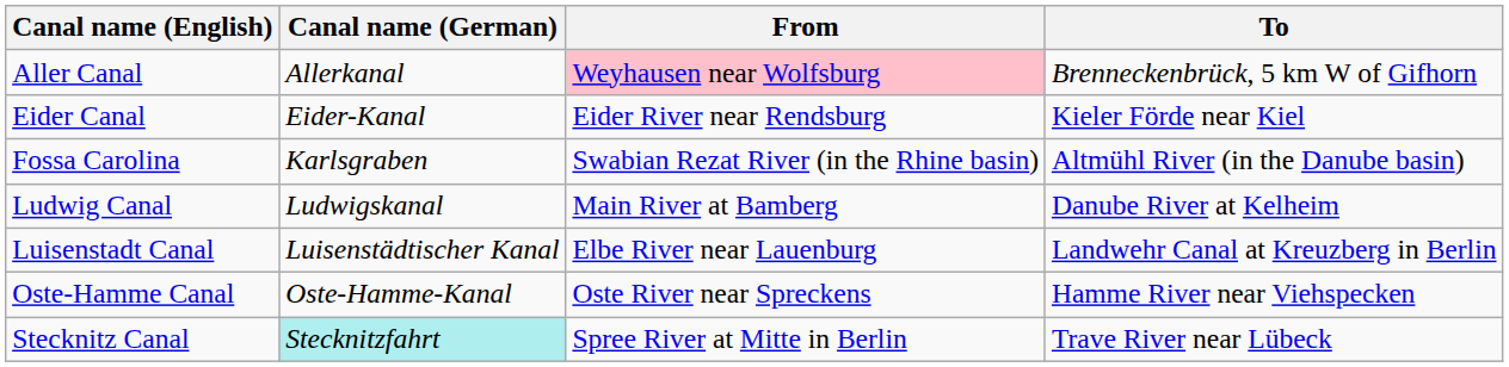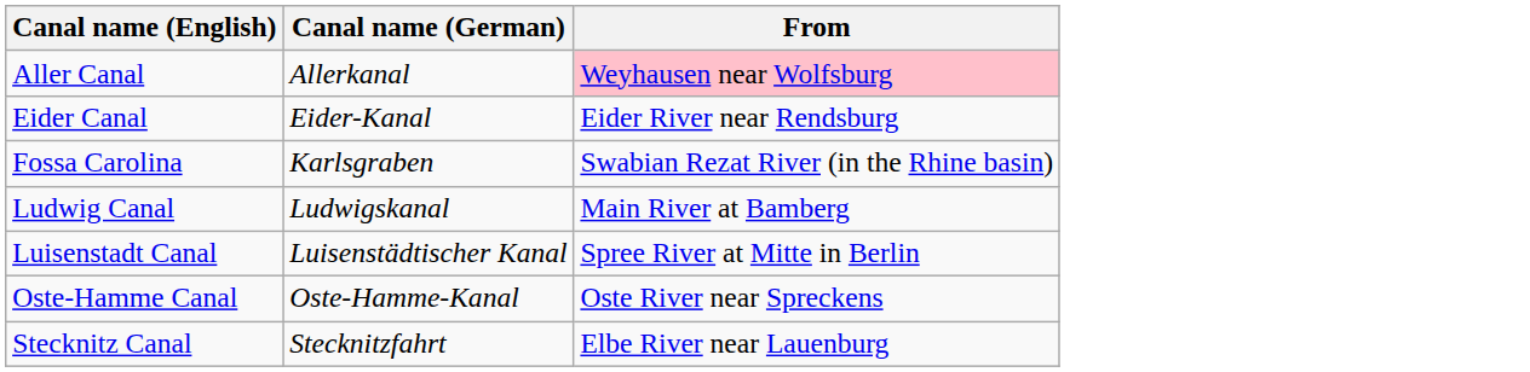- column: To | Brenneckenbrück, 5 km W of Gifhorn | Kieler Förde near Kiel | Altmühl River (in the Danube basin) | Danube River at Kelheim | Landwehr Canal at Kreuzberg in Berlin | Hamme River near Viehspecken | Trave River near Lübeck
Luisenstadt Canal | From: Elbe River near Lauenburg -> Spree River at Mitte in Berlin
Stecknitz Canal | Canal name (German): paleturquoise background -> no background
Stecknitz Canal | From: Spree River at Mitte in Berlin -> Elbe River near Lauenburg
